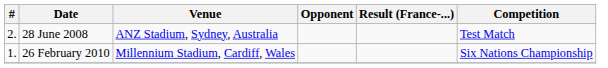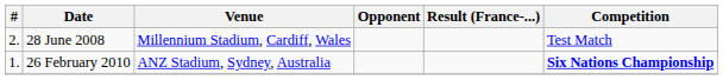28 June 2008 | Venue: ANZ Stadium, Sydney, Australia -> Millennium Stadium, Cardiff, Wales
26 February 2010 | Venue: Millennium Stadium, Cardiff, Wales -> ANZ Stadium, Sydney, Australia
26 February 2010 | Competition: normal -> bold
